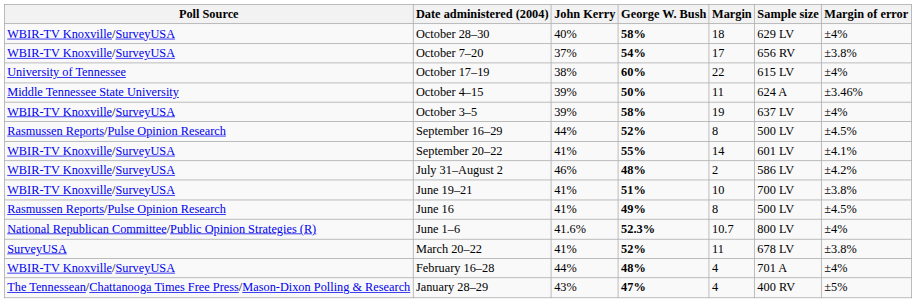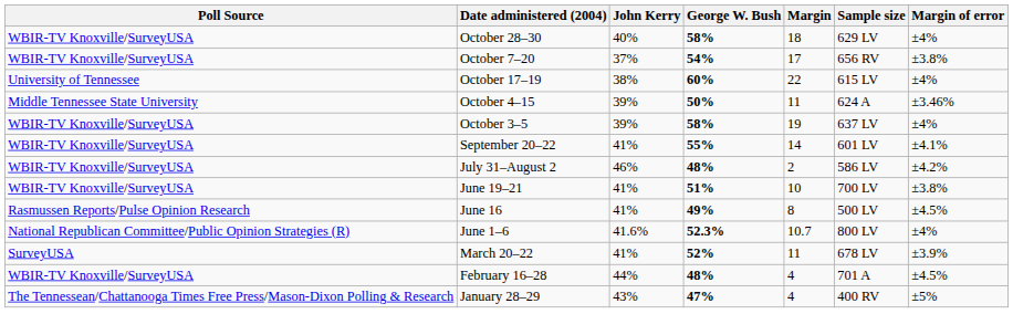- row: Rasmussen Reports/Pulse Opinion Research | September 16–29 | 44% | 52% | 8 | 500 LV | ±4.5%
March 20–22 | Margin of error: ±3.8% -> ±3.9%
February 16–28 | Margin of error: ±4% -> ±4.5%
